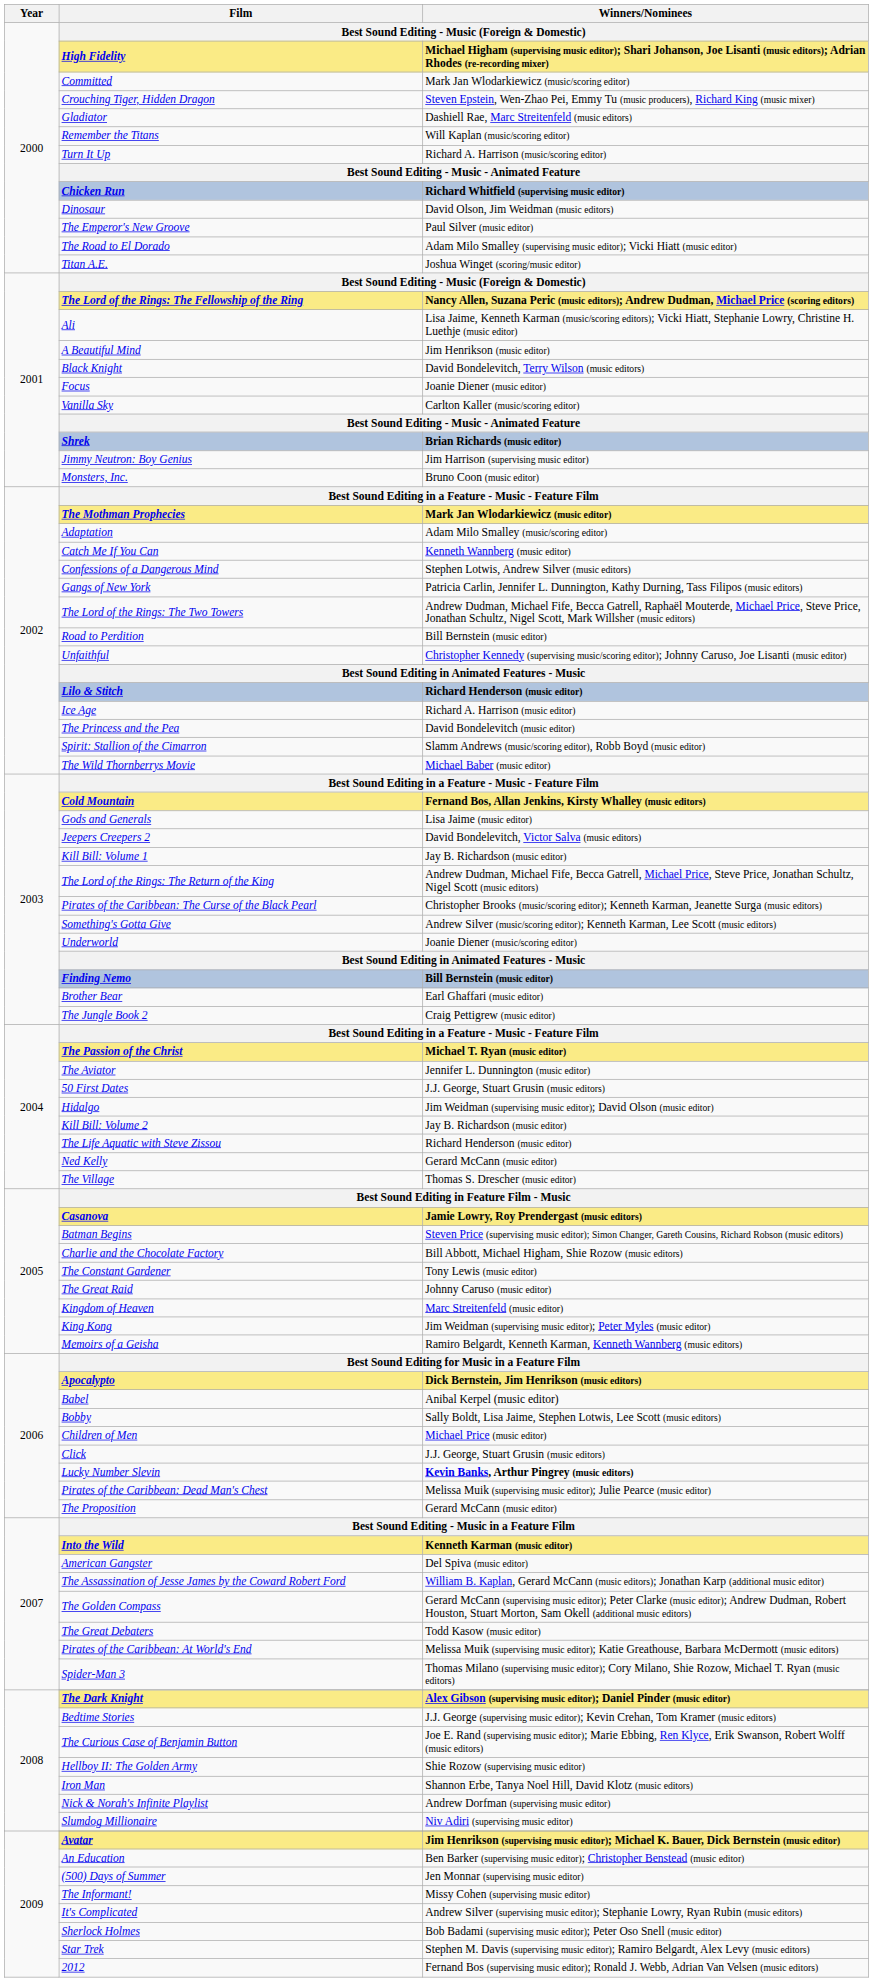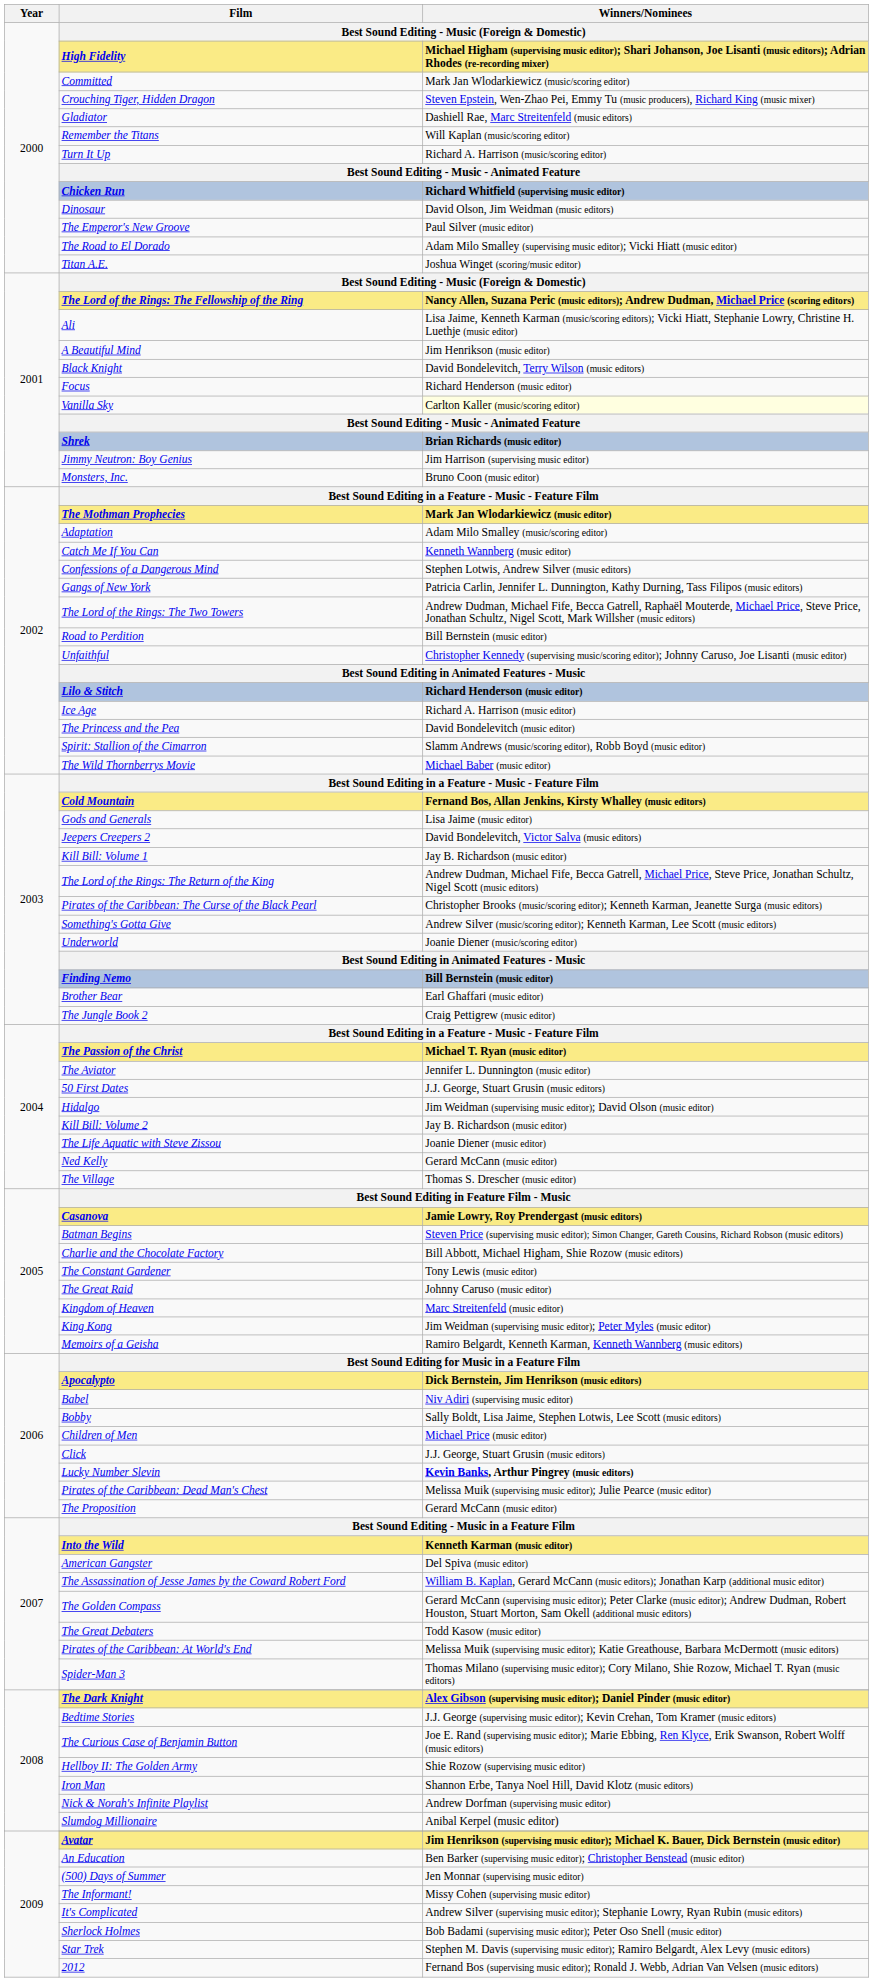Focus | Winners/Nominees: Joanie Diener (music editor) -> Richard Henderson (music editor)
Vanilla Sky | Winners/Nominees: no background -> lightyellow background
The Life Aquatic with Steve Zissou | Winners/Nominees: Richard Henderson (music editor) -> Joanie Diener (music editor)
Babel | Winners/Nominees: Anibal Kerpel (music editor) -> Niv Adiri (supervising music editor)
Slumdog Millionaire | Winners/Nominees: Niv Adiri (supervising music editor) -> Anibal Kerpel (music editor)
